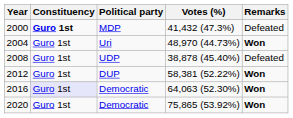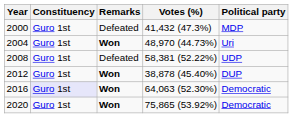columns swapped: Political party <-> Remarks
2000 | Constituency: bold -> normal
2008 | Votes (%): 38,878 (45.40%) -> 58,381 (52.22%)
2012 | Votes (%): 58,381 (52.22%) -> 38,878 (45.40%)
